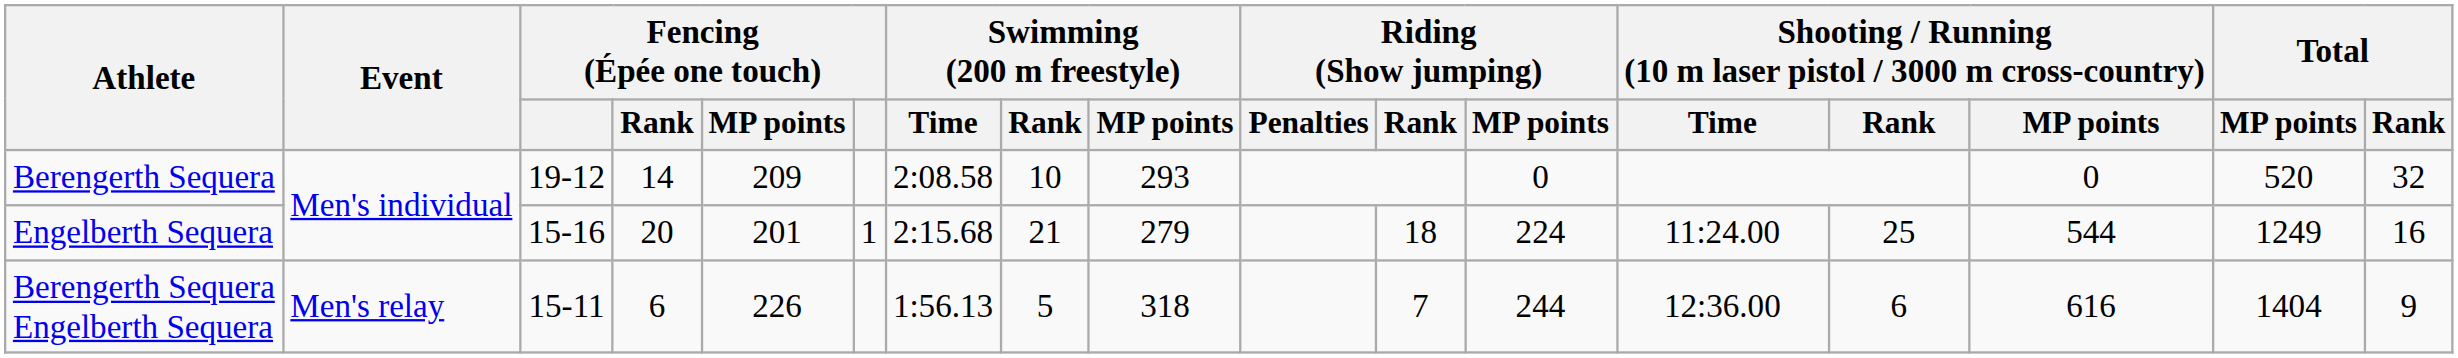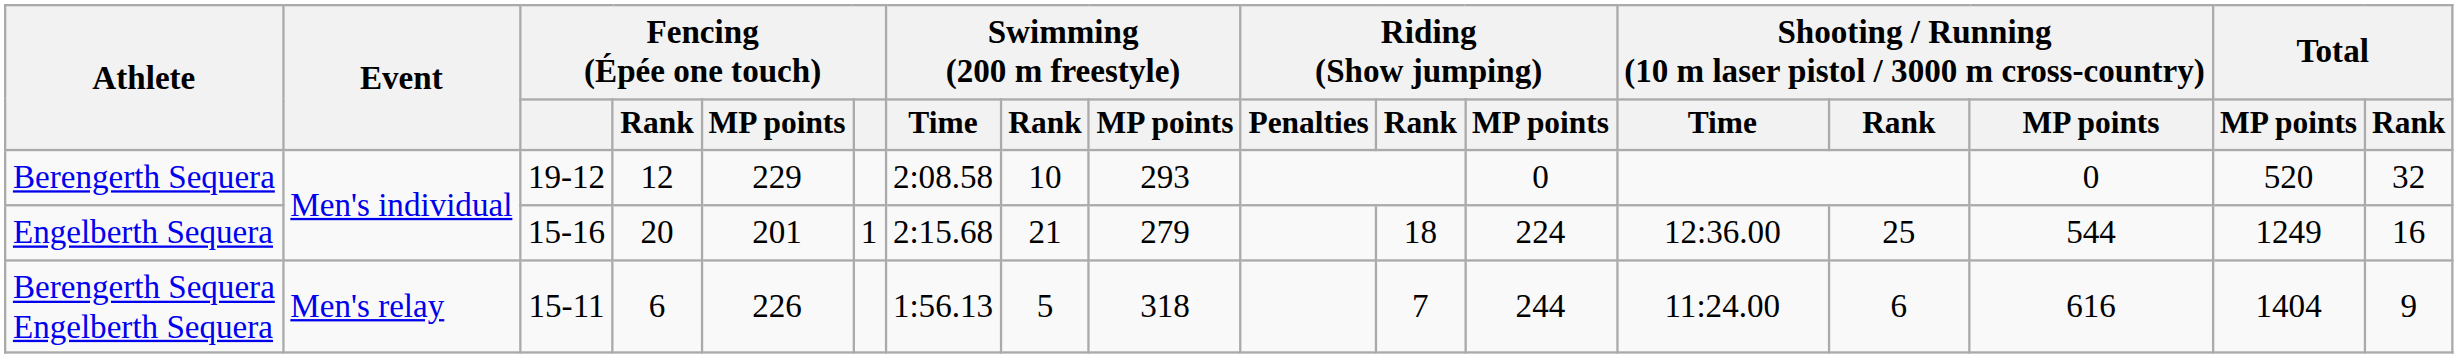Berengerth Sequera | Fencing (Épée one touch) / Rank: 14 -> 12
Berengerth Sequera | Fencing (Épée one touch) / MP points: 209 -> 229
Engelberth Sequera | column 13: 11:24.00 -> 12:36.00
Berengerth Sequera Engelberth Sequera | column 13: 12:36.00 -> 11:24.00
